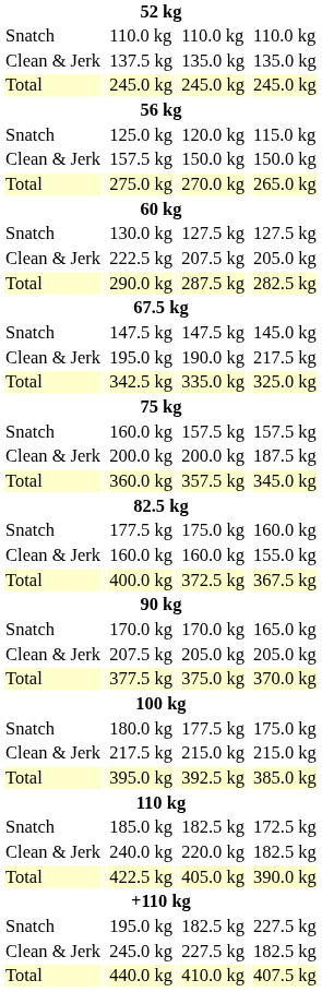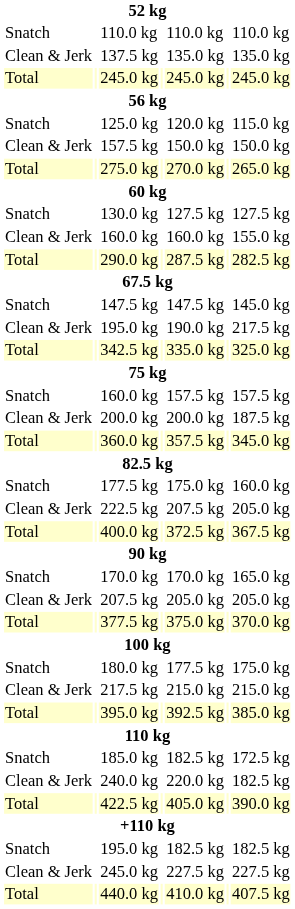rows swapped: Clean & Jerk / 160.0 kg <-> 222.5 kg
Snatch / 195.0 kg | column 7: 227.5 kg -> 182.5 kg
Clean & Jerk / 245.0 kg | column 7: 182.5 kg -> 227.5 kg
